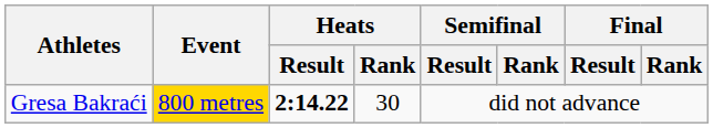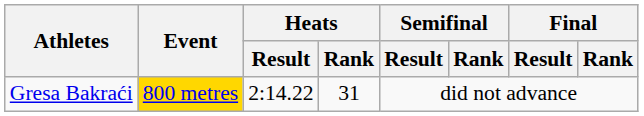Gresa Bakraći | Heats / Result: bold -> normal
Gresa Bakraći | Heats / Rank: 30 -> 31
